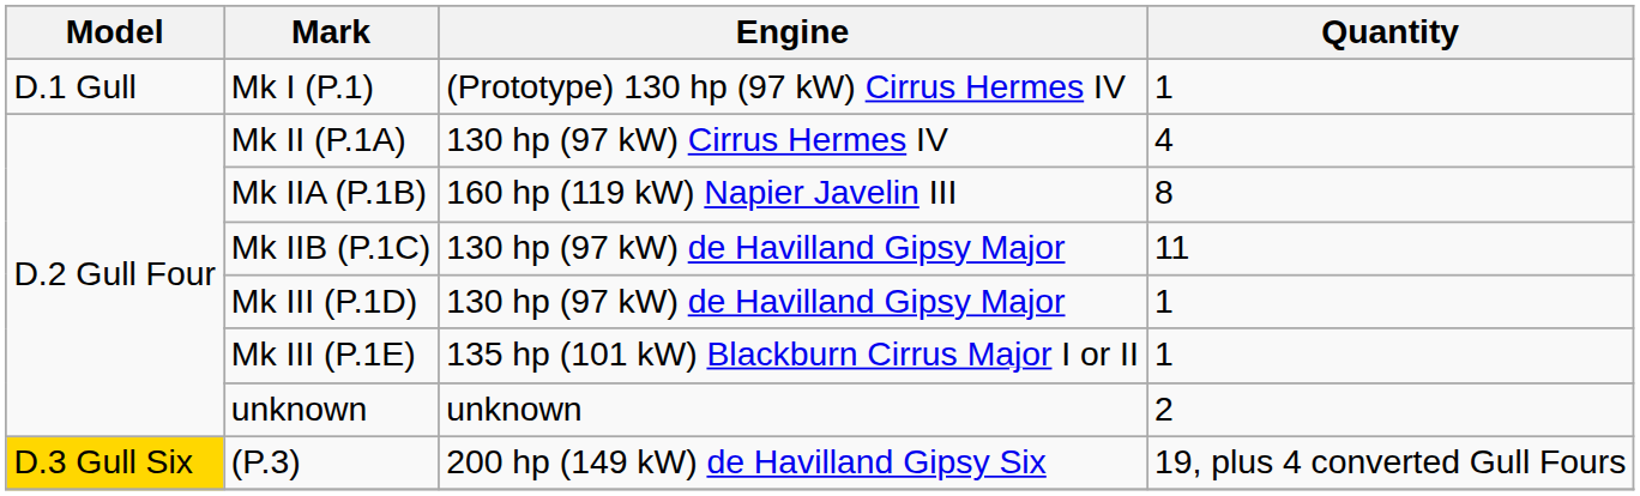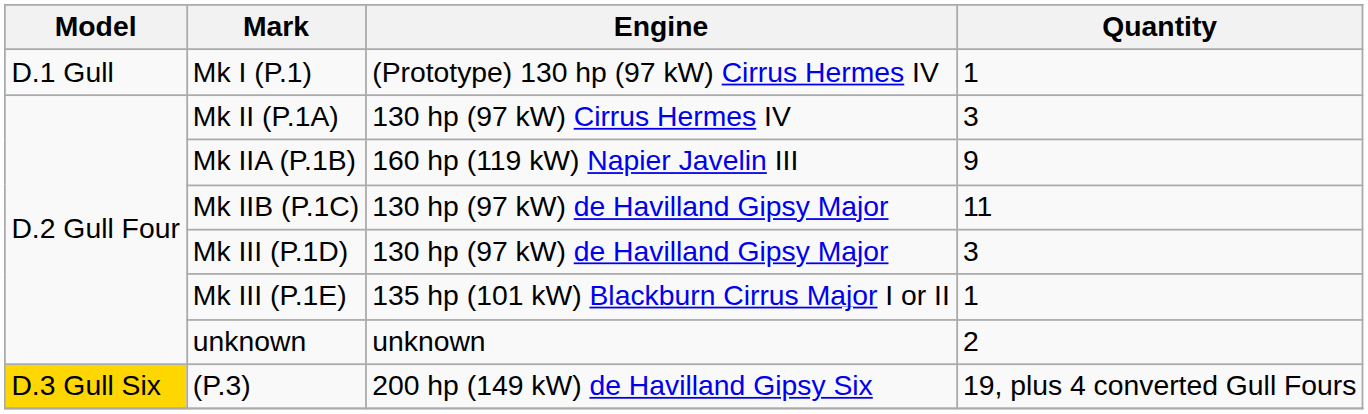Mk II (P.1A) | Quantity: 4 -> 3
Mk IIA (P.1B) | Quantity: 8 -> 9
Mk III (P.1D) | Quantity: 1 -> 3
